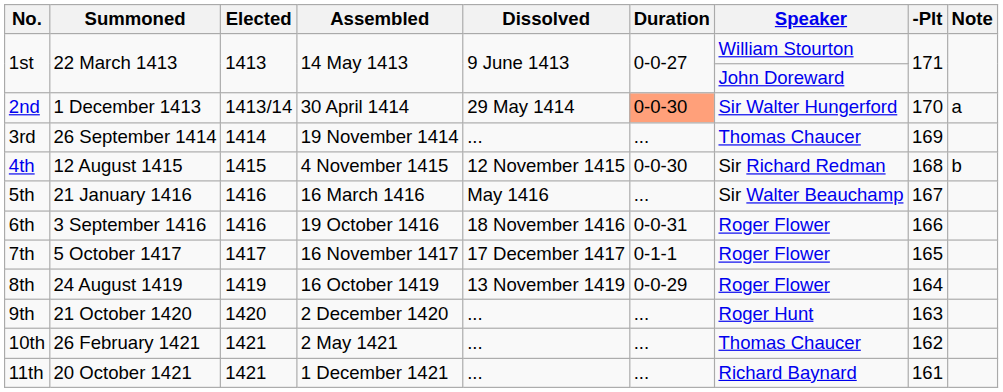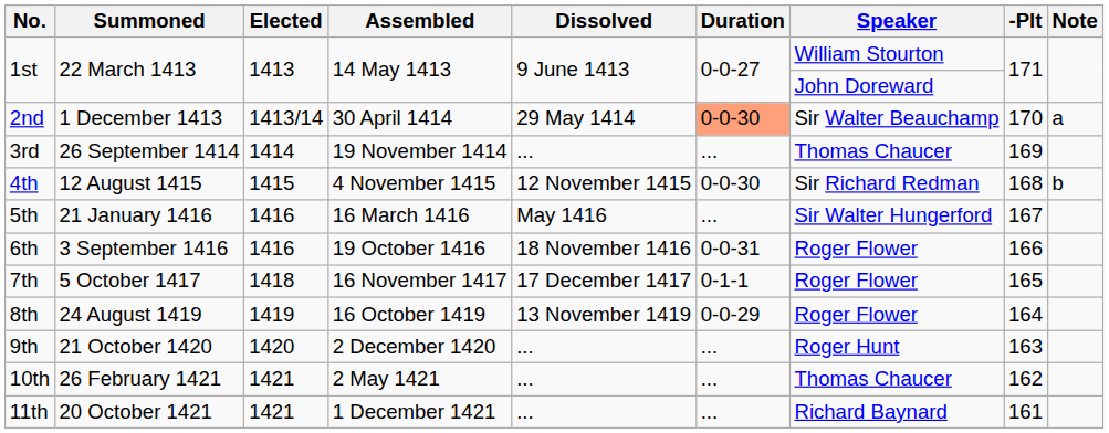2nd | Speaker: Sir Walter Hungerford -> Sir Walter Beauchamp
5th | Speaker: Sir Walter Beauchamp -> Sir Walter Hungerford
7th | Elected: 1417 -> 1418
